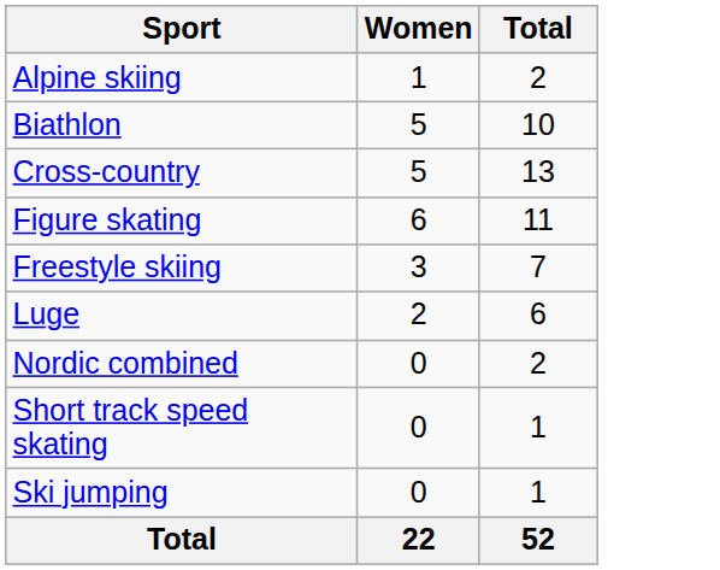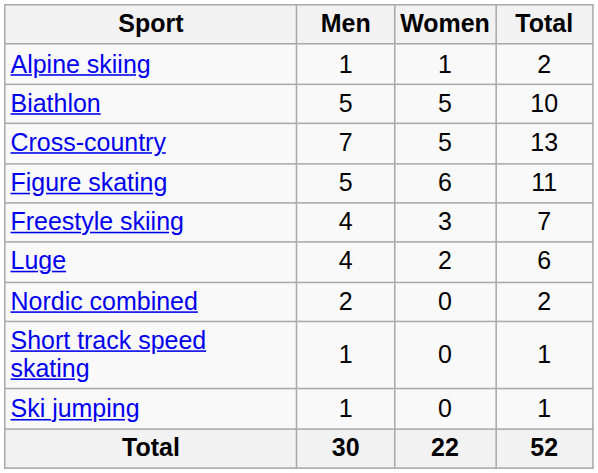+ column: Men | 1 | 5 | 7 | 5 | 4 | 4 | 2 | 1 | 1 | 30
